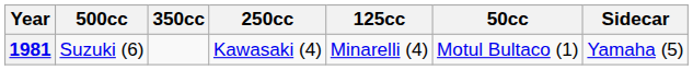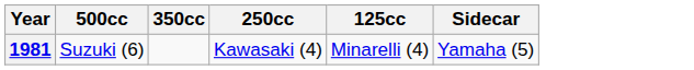- column: 50cc | Motul Bultaco (1)
